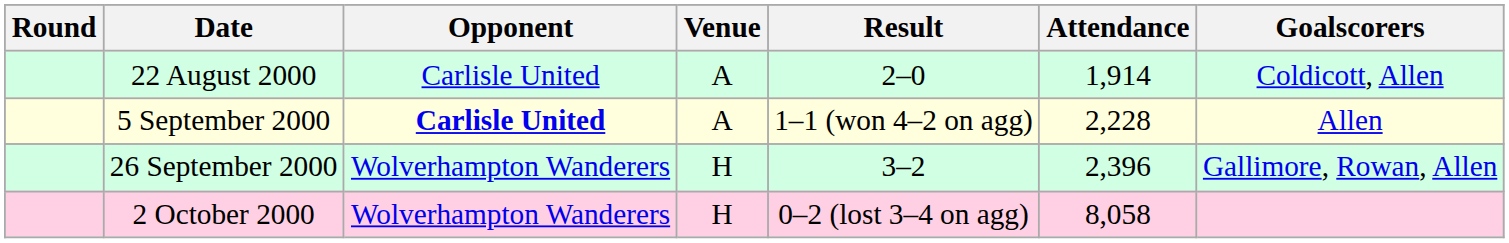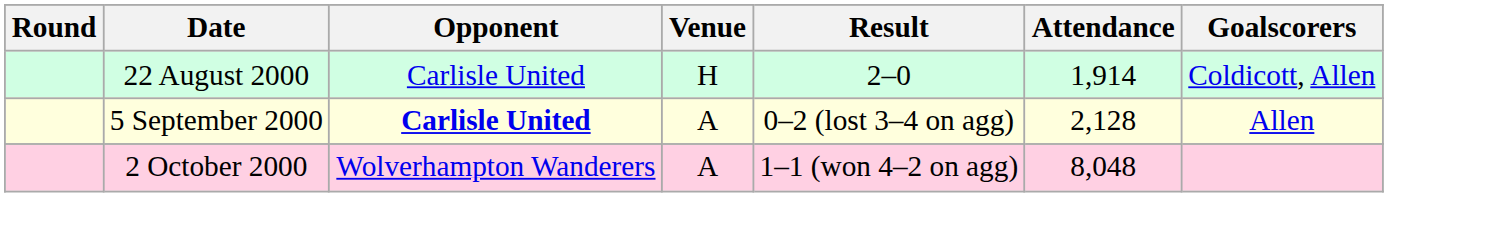22 August 2000 | Venue: A -> H
5 September 2000 | Result: 1–1 (won 4–2 on agg) -> 0–2 (lost 3–4 on agg)
5 September 2000 | Attendance: 2,228 -> 2,128
- row: 26 September 2000 | Wolverhampton Wanderers | H | 3–2 | 2,396 | Gallimore, Rowan, Allen
2 October 2000 | Venue: H -> A
2 October 2000 | Result: 0–2 (lost 3–4 on agg) -> 1–1 (won 4–2 on agg)
2 October 2000 | Attendance: 8,058 -> 8,048
